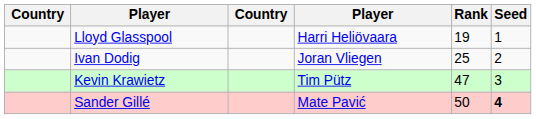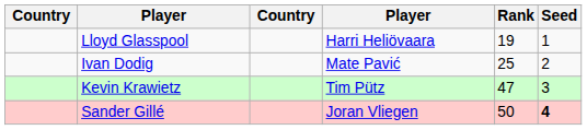Ivan Dodig | column 4: Joran Vliegen -> Mate Pavić
Sander Gillé | column 4: Mate Pavić -> Joran Vliegen
